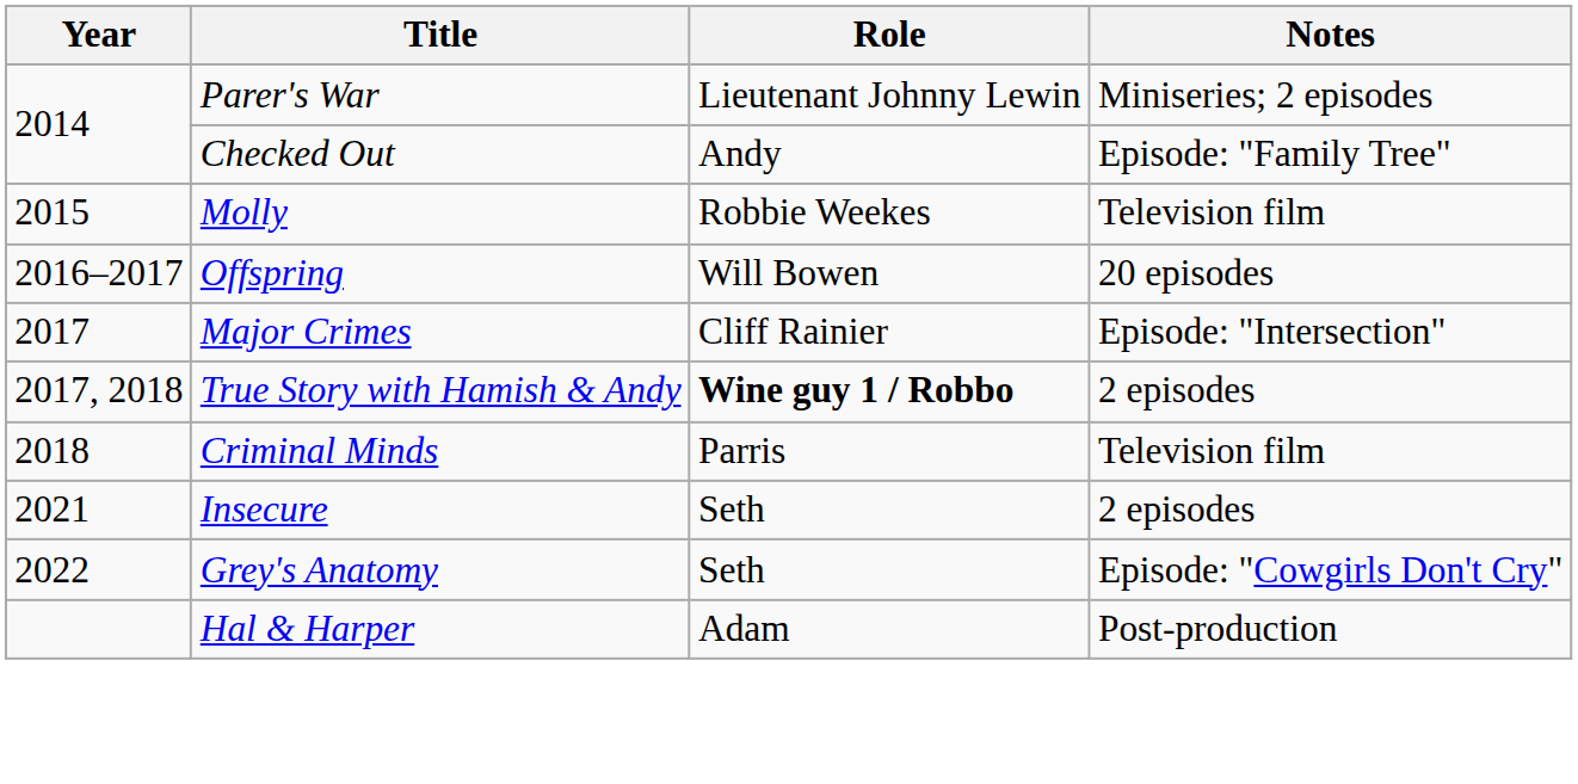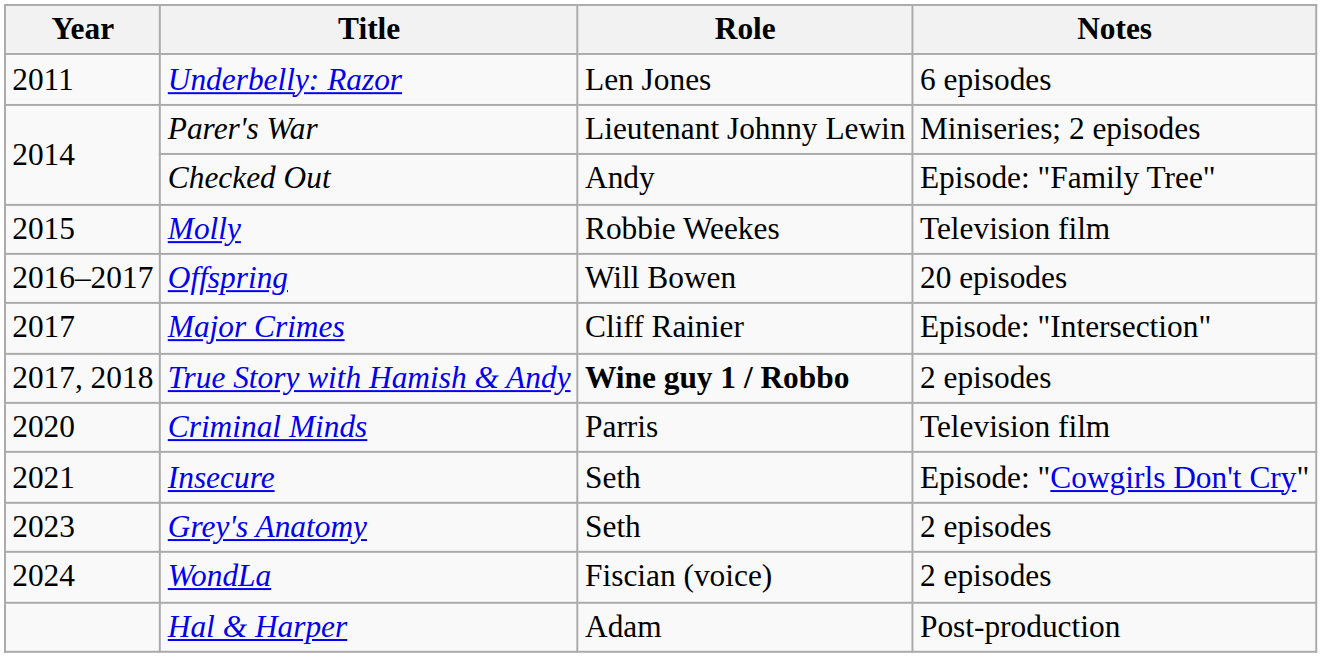+ row: 2011 | Underbelly: Razor | Len Jones | 6 episodes
Criminal Minds | Year: 2018 -> 2020
Insecure | Notes: 2 episodes -> Episode: "Cowgirls Don't Cry"
Grey's Anatomy | Year: 2022 -> 2023
Grey's Anatomy | Notes: Episode: "Cowgirls Don't Cry" -> 2 episodes
+ row: 2024 | WondLa | Fiscian (voice) | 2 episodes
